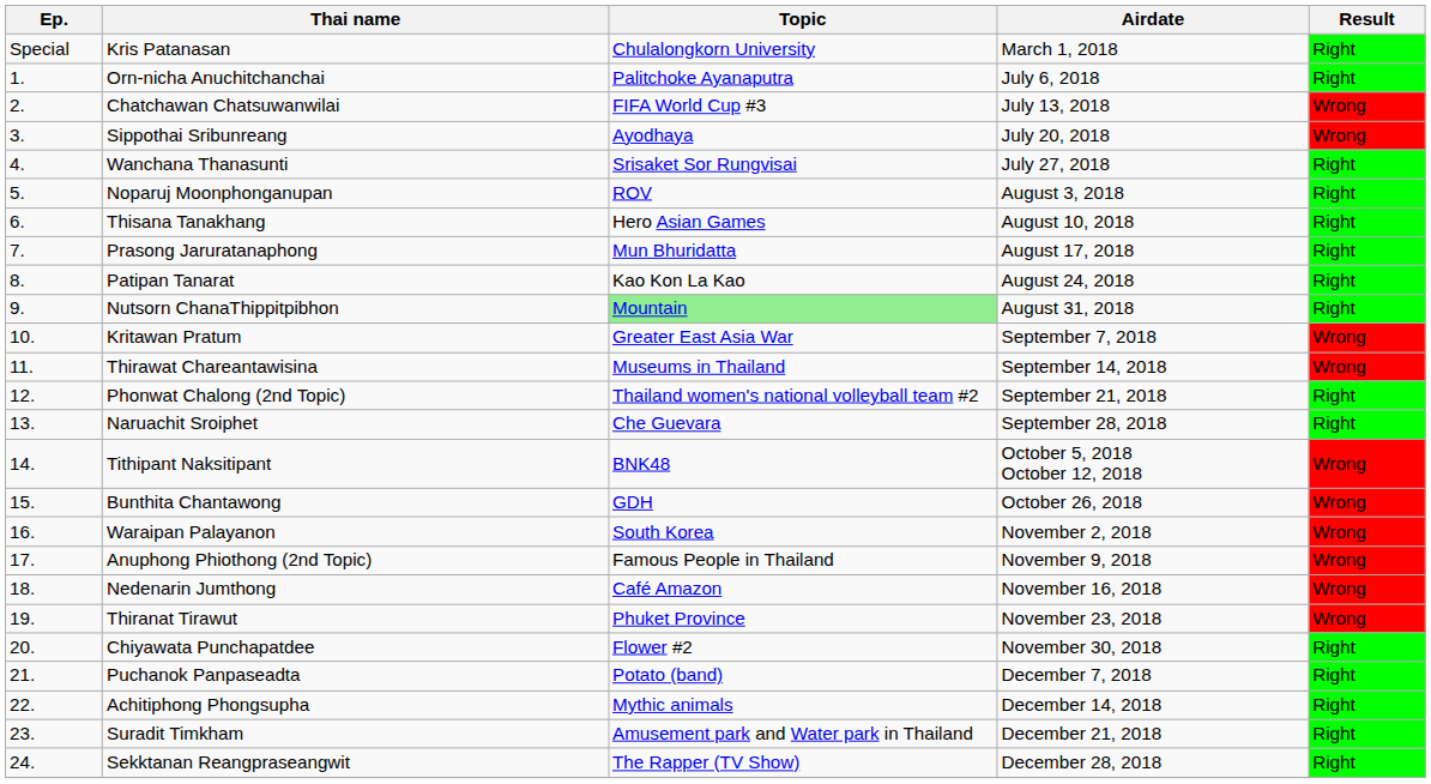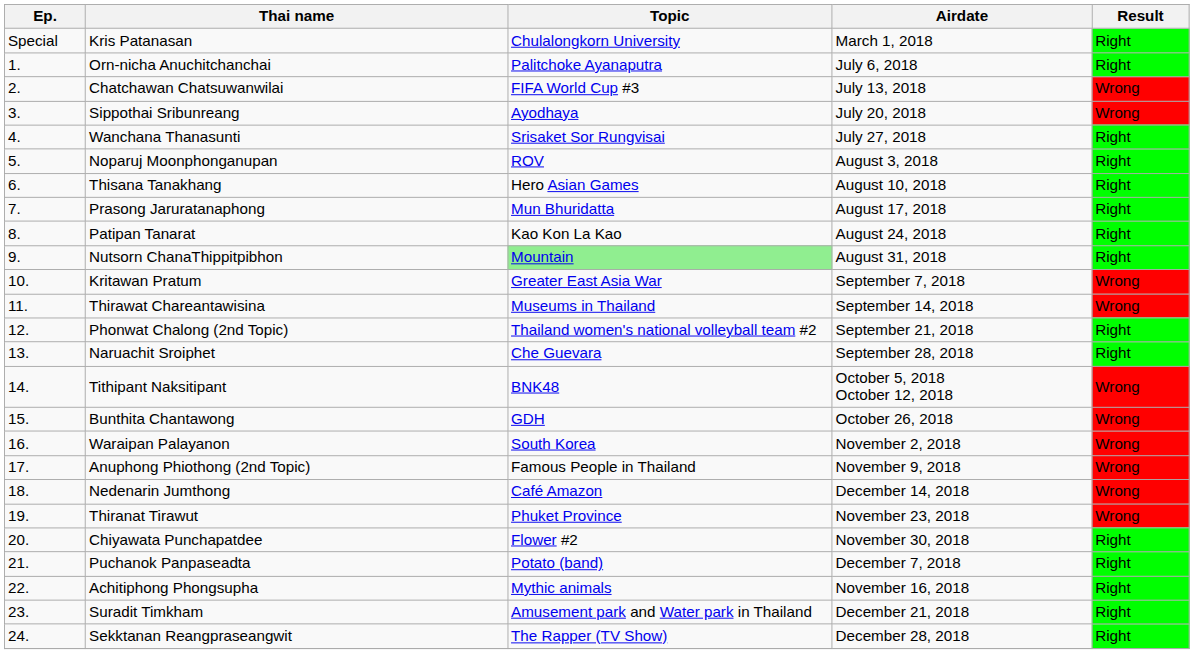Nedenarin Jumthong | Airdate: November 16, 2018 -> December 14, 2018
Achitiphong Phongsupha | Airdate: December 14, 2018 -> November 16, 2018
